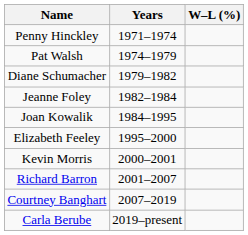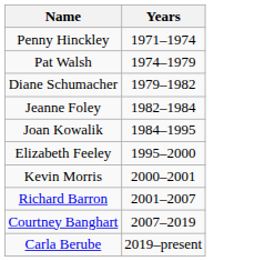- column: W–L (%)
